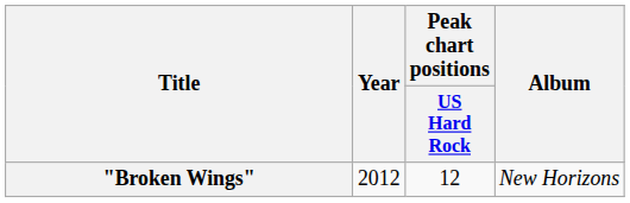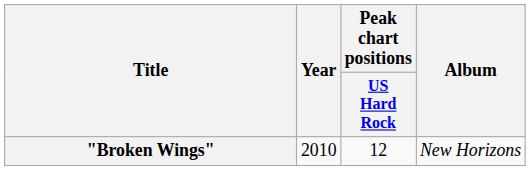"Broken Wings" | Year: 2012 -> 2010
